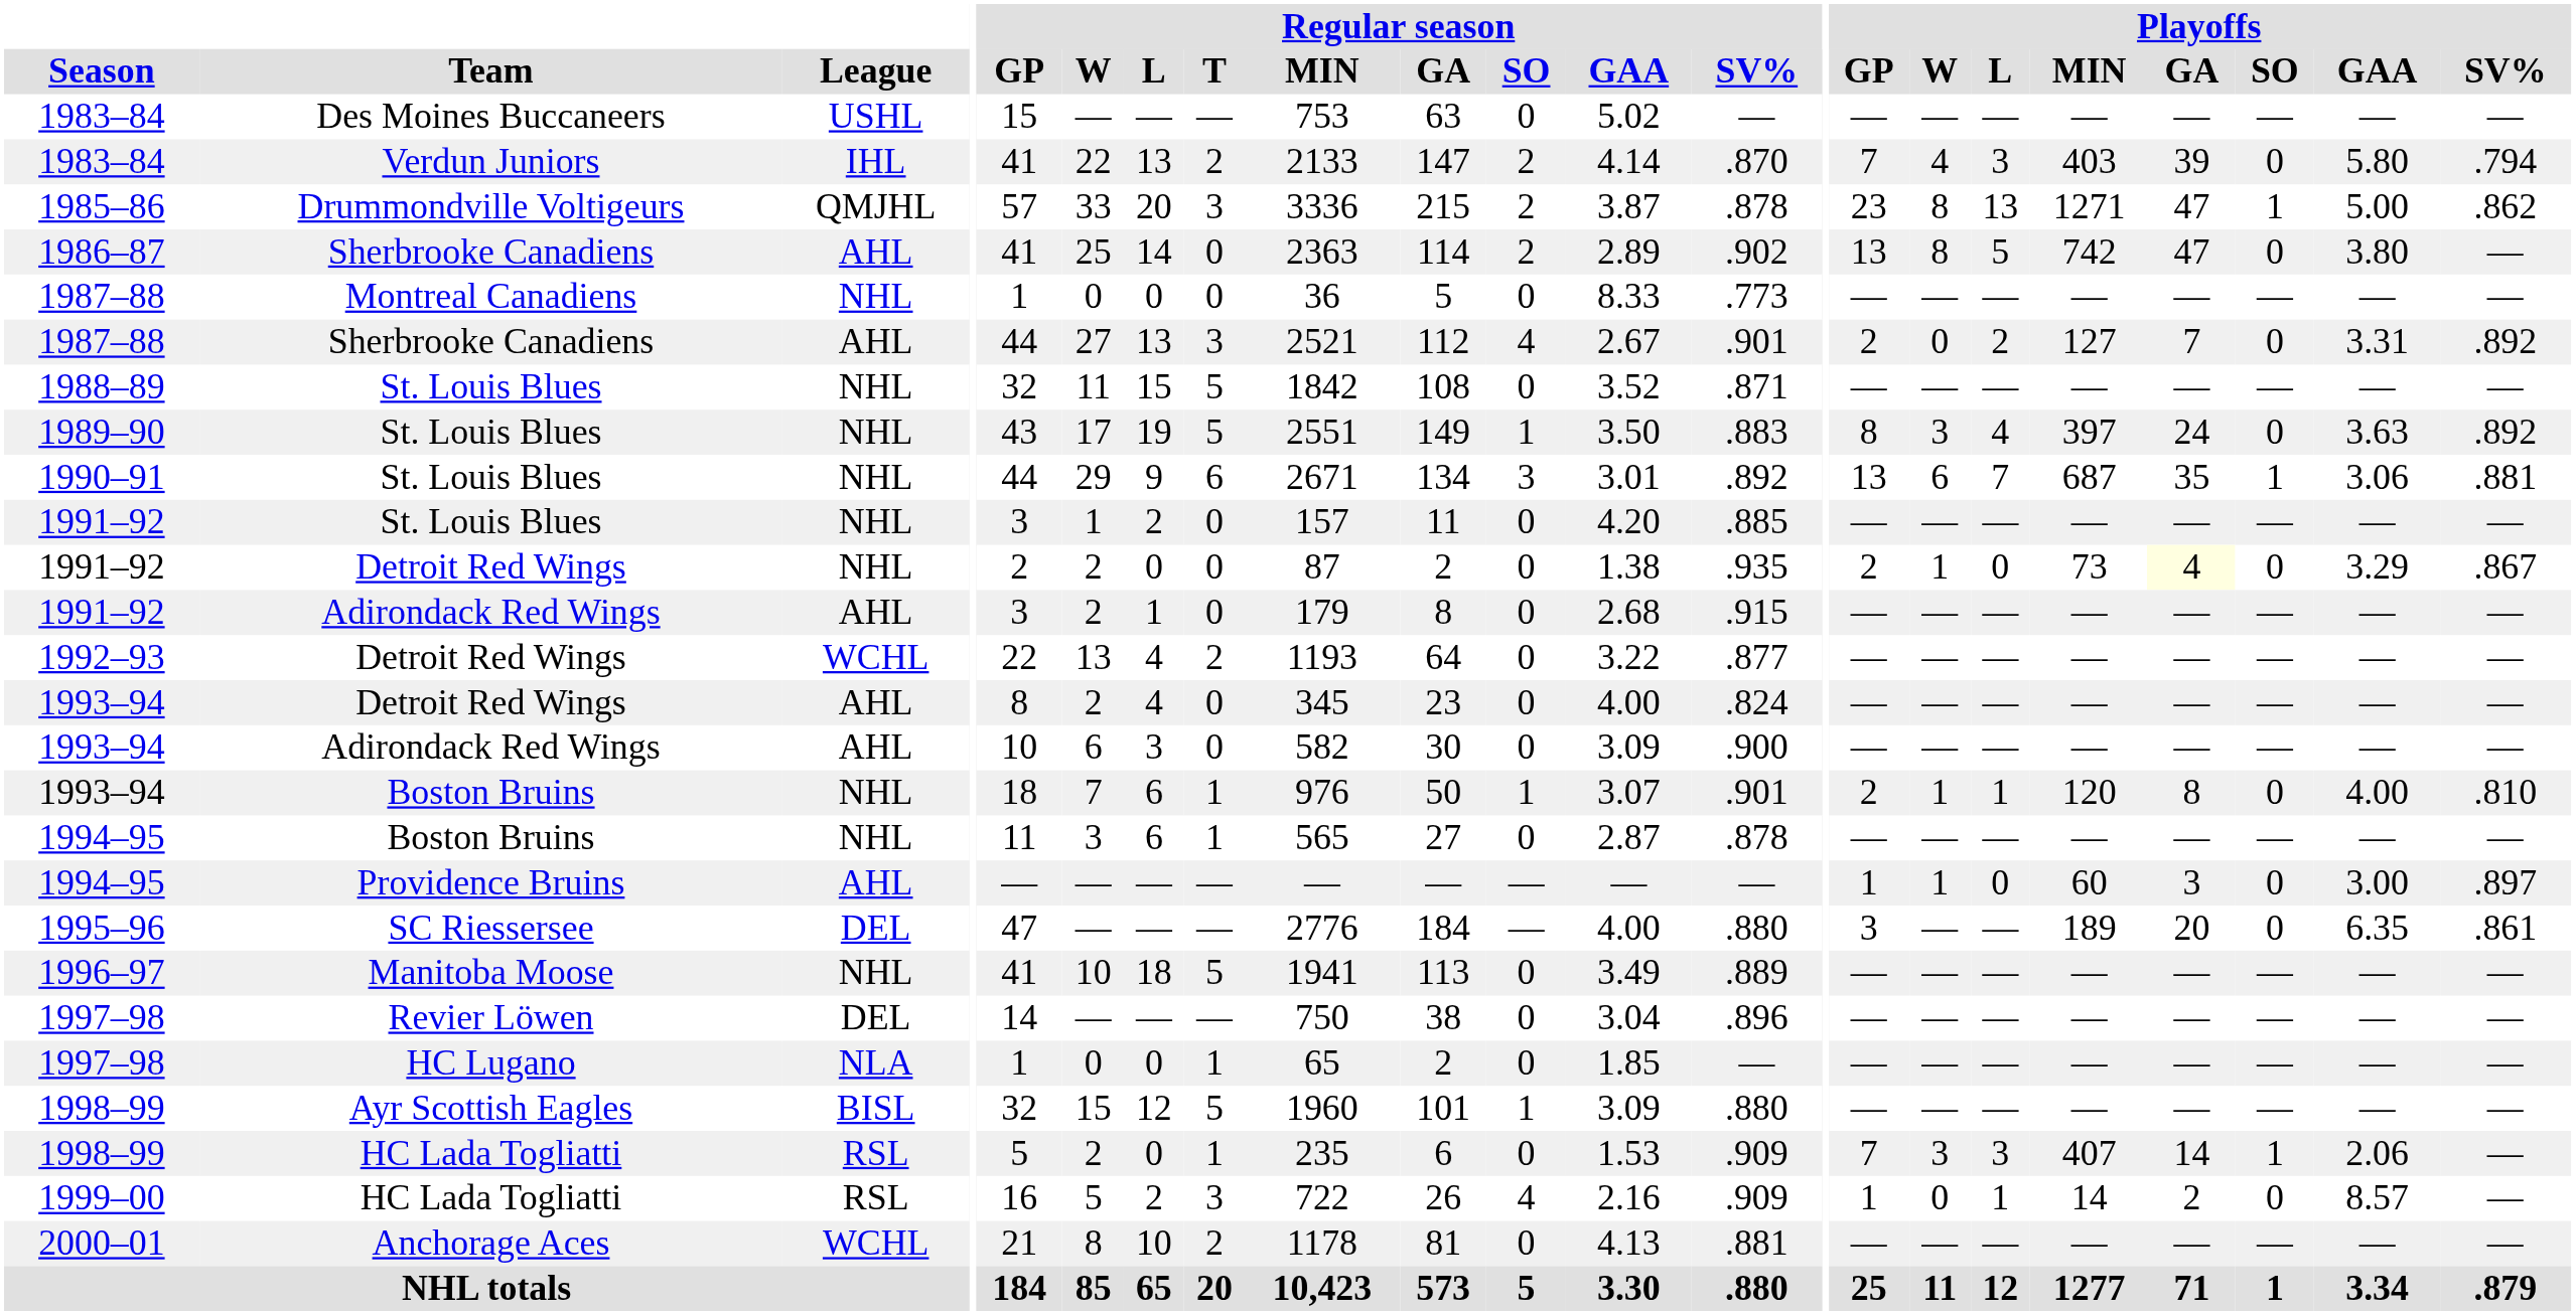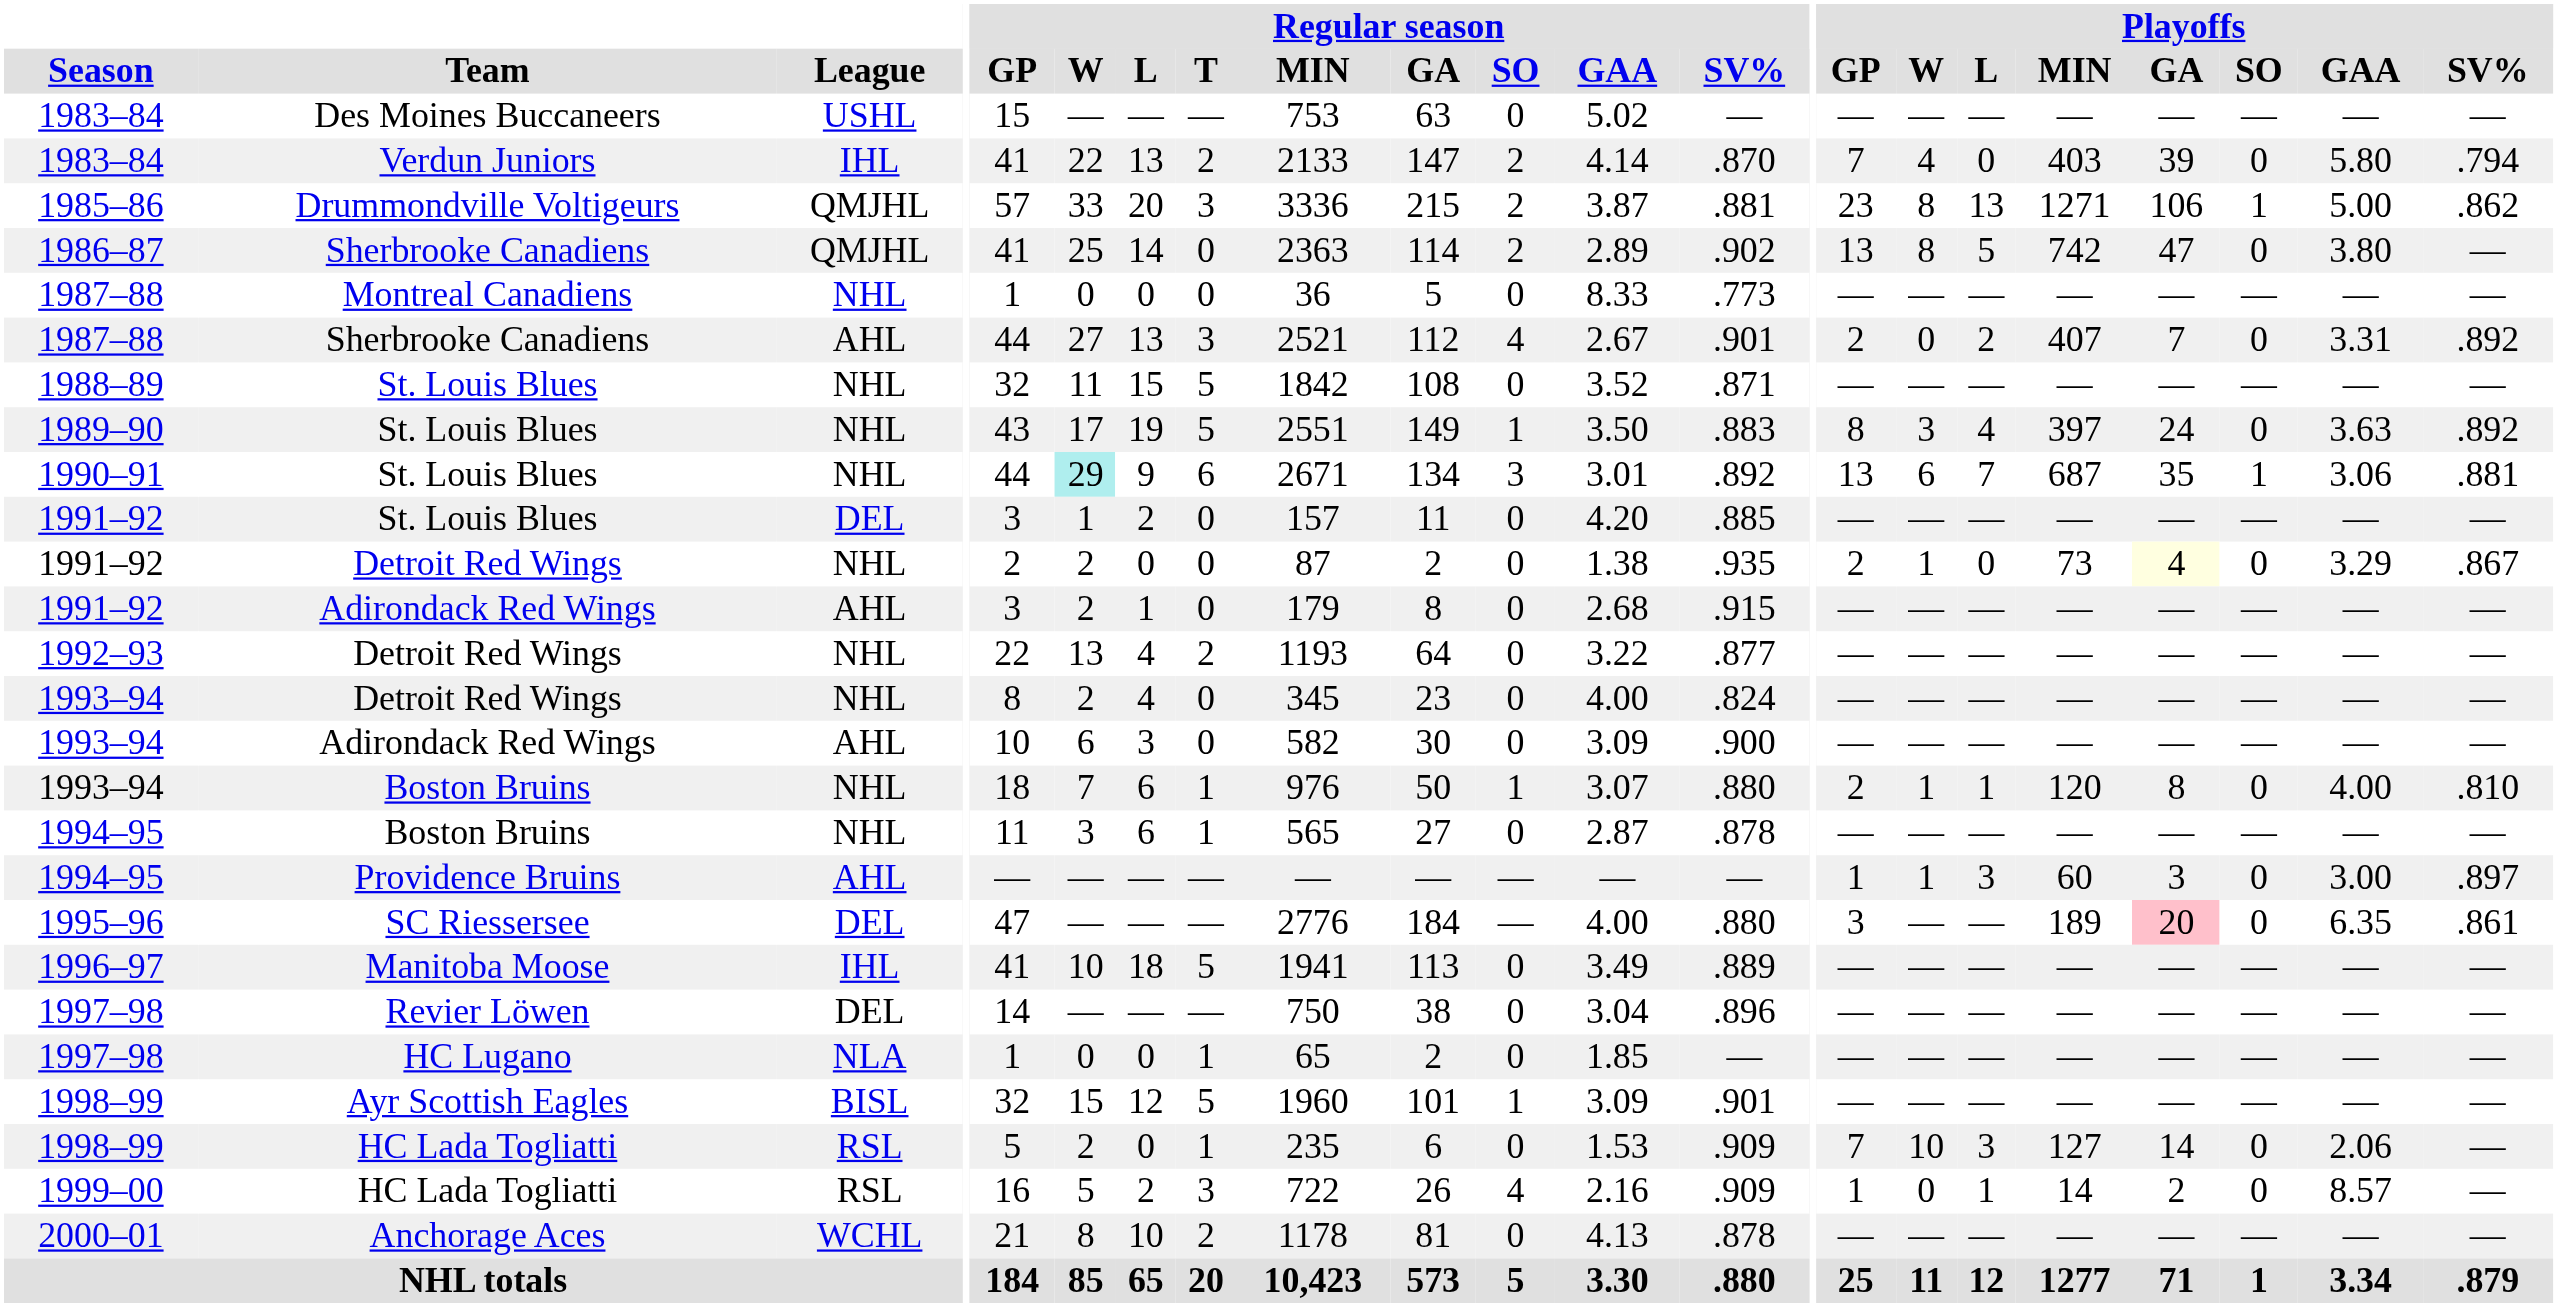1983–84 / Verdun Juniors | Playoffs / L: 3 -> 0
1985–86 | Regular season / SV%: .878 -> .881
1985–86 | Playoffs / GA: 47 -> 106
1986–87 | League: AHL -> QMJHL
1987–88 / Sherbrooke Canadiens | Playoffs / MIN: 127 -> 407
1990–91 | Regular season / W: no background -> paleturquoise background
1991–92 / St. Louis Blues | League: NHL -> DEL
1992–93 | League: WCHL -> NHL
1993–94 / Detroit Red Wings | League: AHL -> NHL
1993–94 / Boston Bruins | Regular season / SV%: .901 -> .880
1994–95 / Providence Bruins | Playoffs / L: 0 -> 3
1995–96 | Playoffs / GA: no background -> pink background
1996–97 | League: NHL -> IHL
1998–99 / Ayr Scottish Eagles | Regular season / SV%: .880 -> .901
1998–99 / HC Lada Togliatti | Playoffs / W: 3 -> 10
1998–99 / HC Lada Togliatti | Playoffs / MIN: 407 -> 127
1998–99 / HC Lada Togliatti | Playoffs / SO: 1 -> 0
2000–01 | Regular season / SV%: .881 -> .878
